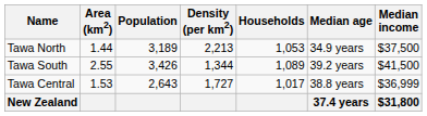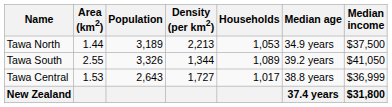Tawa South | Population: 3,426 -> 3,326
Tawa South | Median income: $41,500 -> $41,050
